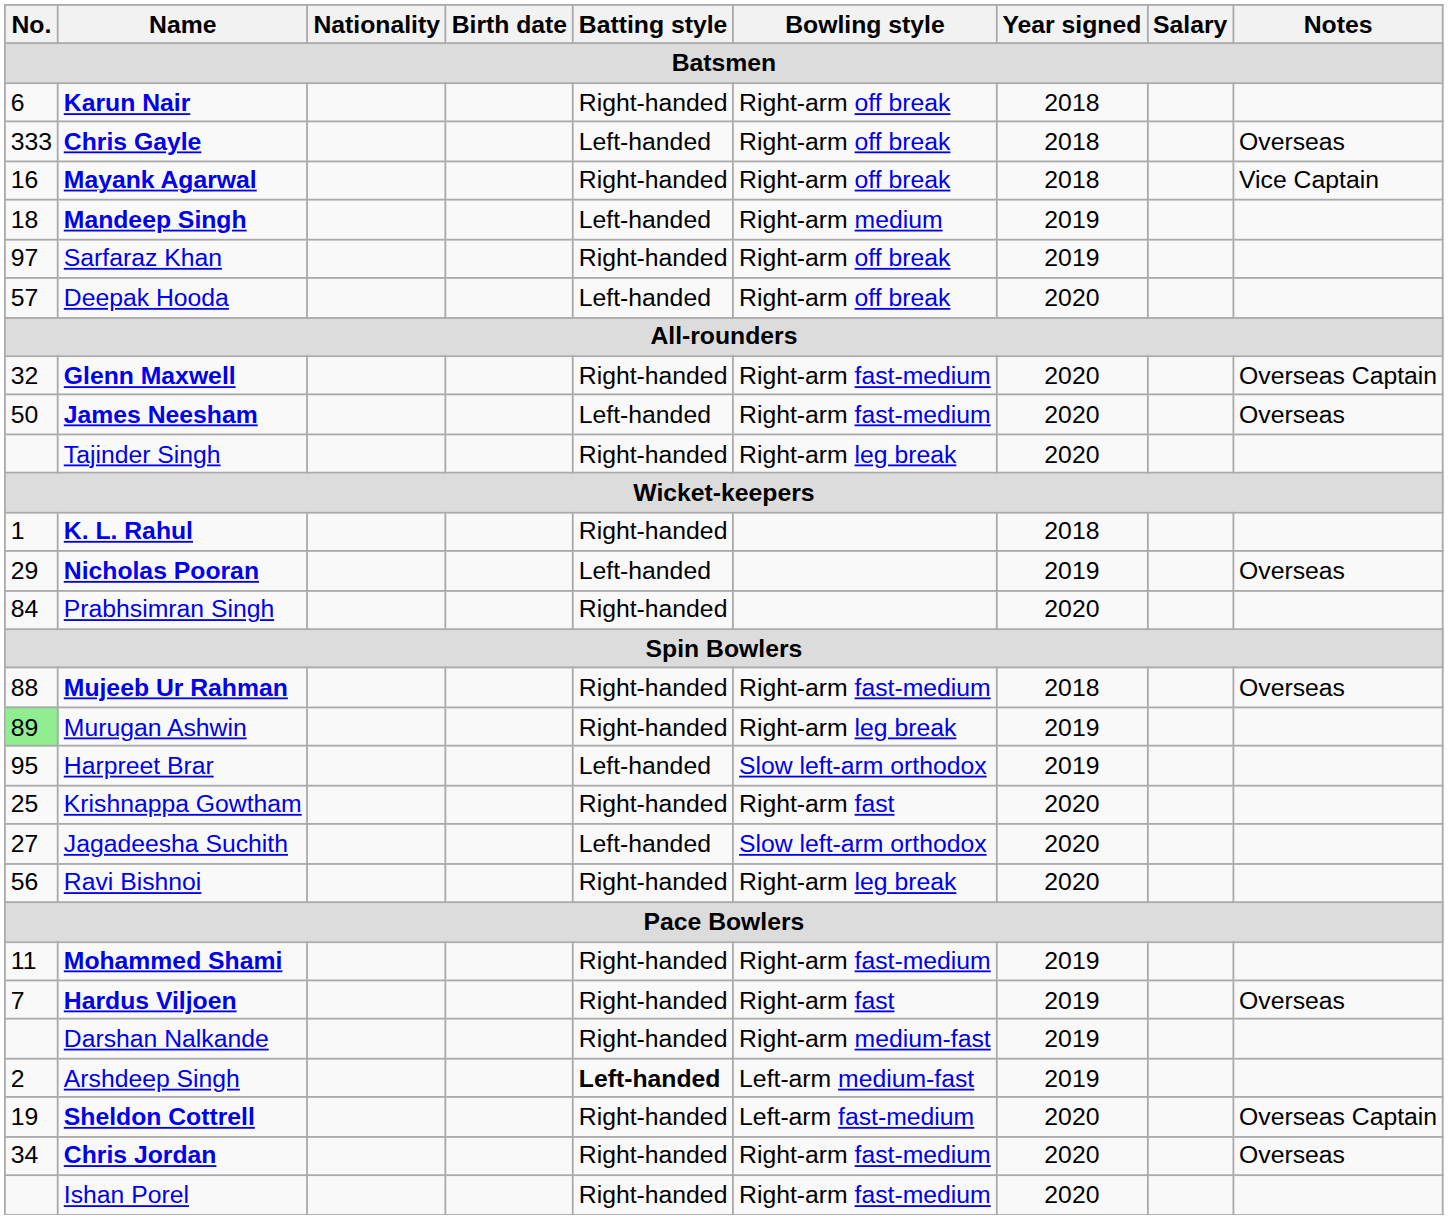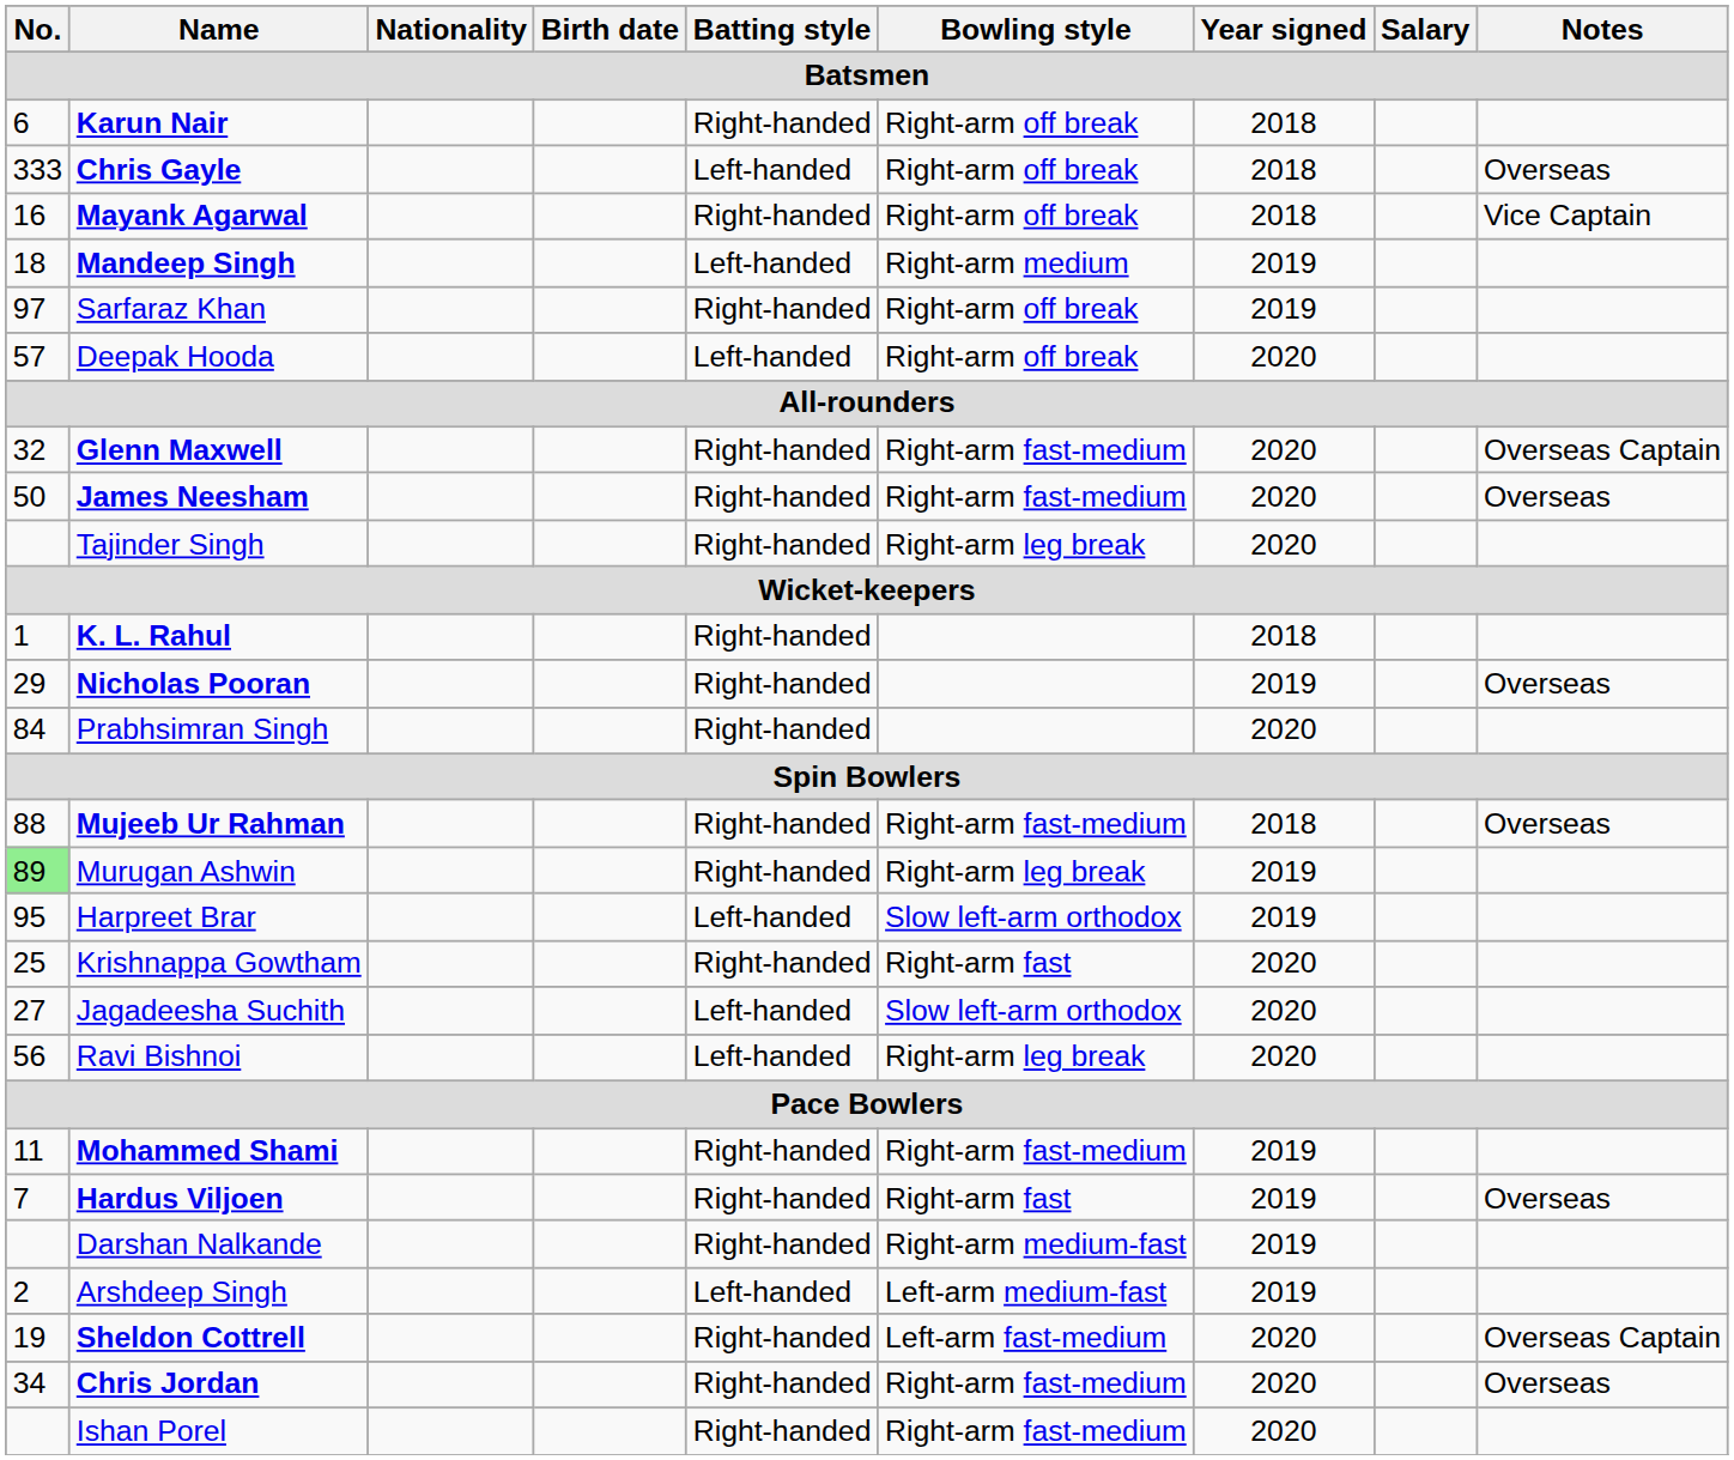James Neesham | Batting style: Left-handed -> Right-handed
Nicholas Pooran | Batting style: Left-handed -> Right-handed
Ravi Bishnoi | Batting style: Right-handed -> Left-handed
Arshdeep Singh | Batting style: bold -> normal
